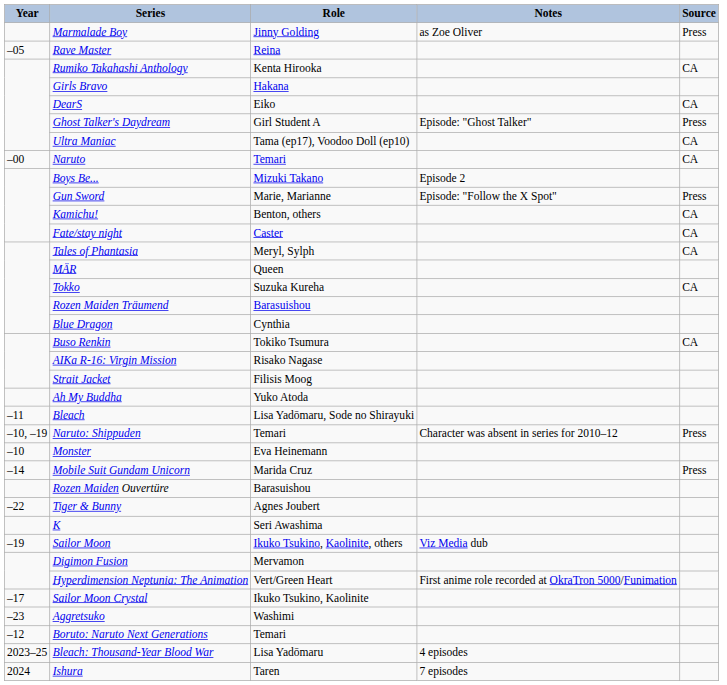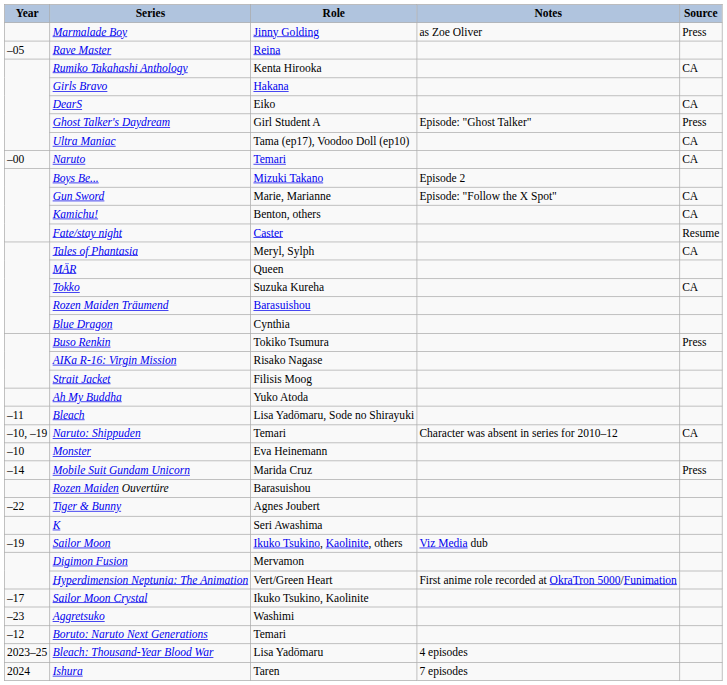Gun Sword | Source: Press -> CA
Fate/stay night | Source: CA -> Resume
Buso Renkin | Source: CA -> Press
Naruto: Shippuden | Source: Press -> CA
